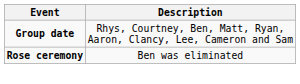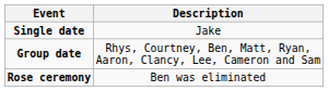+ row: Single date | Jake
